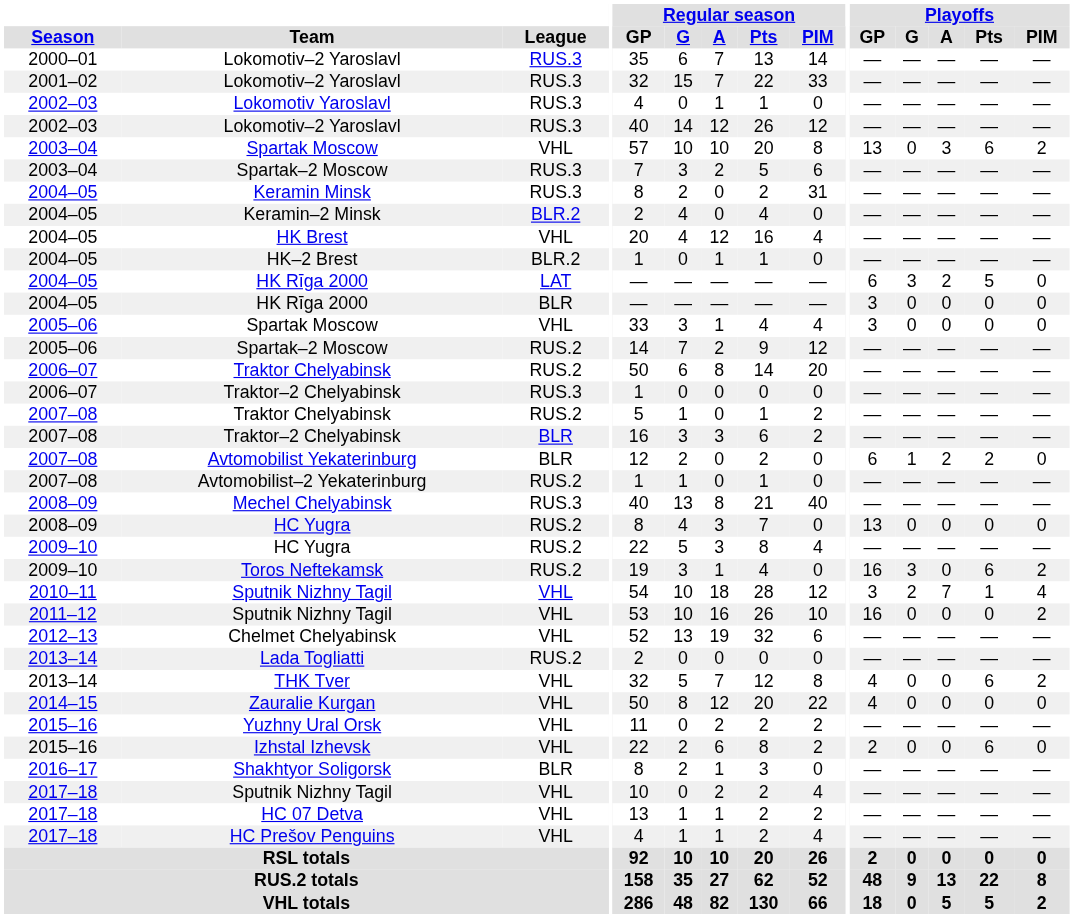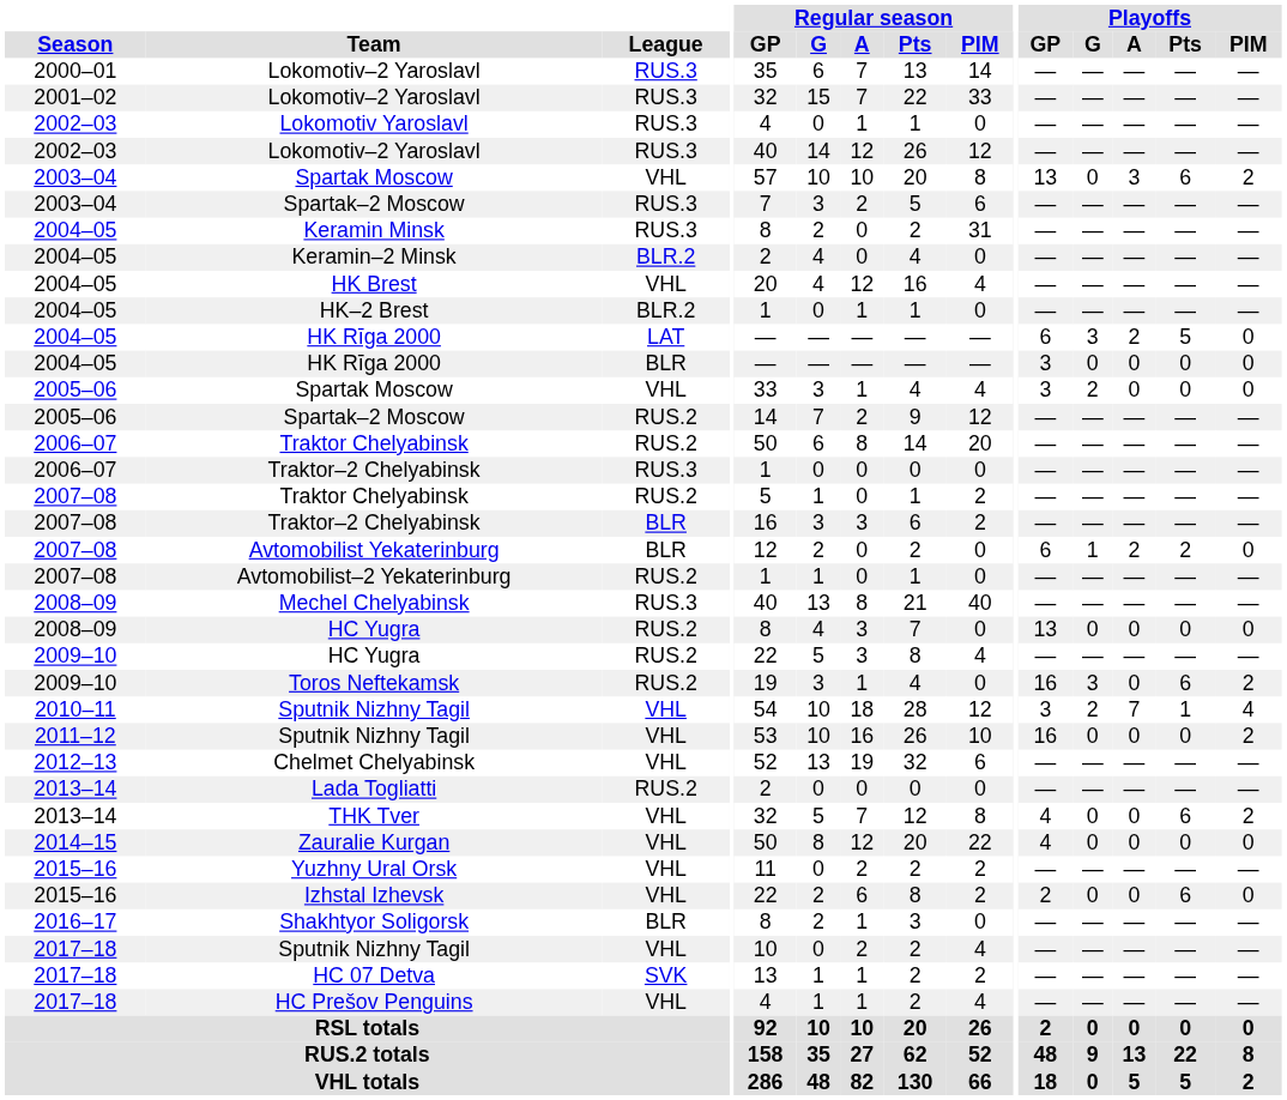2005–06 / Spartak Moscow | Playoffs / G: 0 -> 2
HC 07 Detva | League: VHL -> SVK
